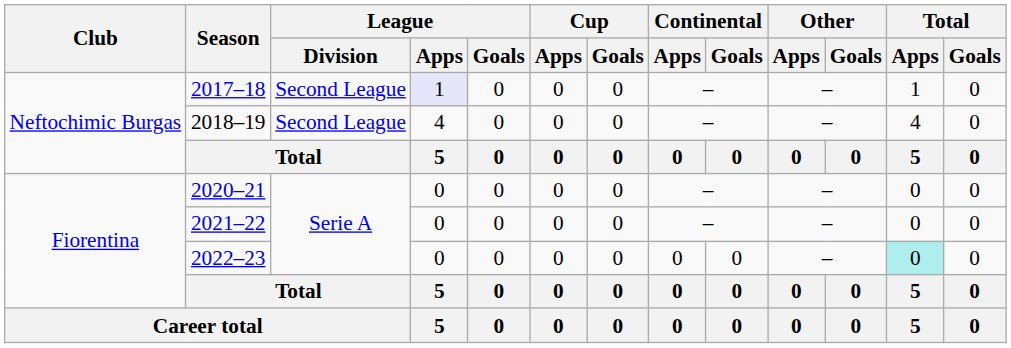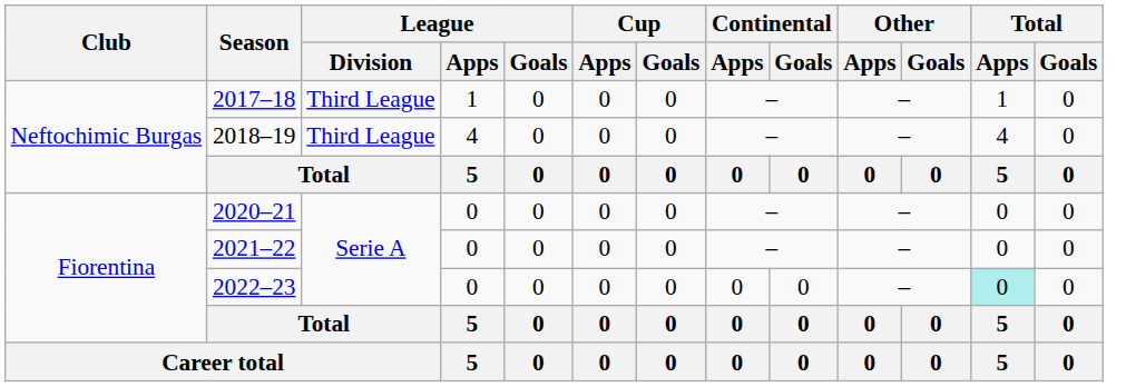2017–18 | League / Division: Second League -> Third League
2017–18 | League / Apps: lavender background -> no background
2018–19 | League / Division: Second League -> Third League
